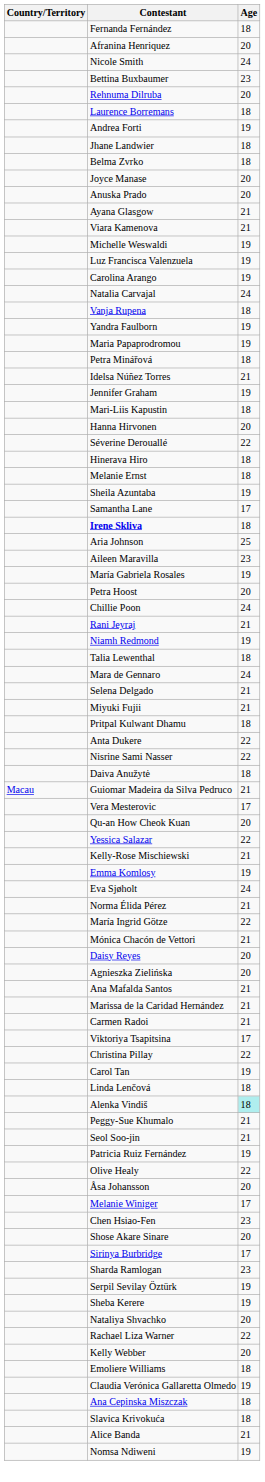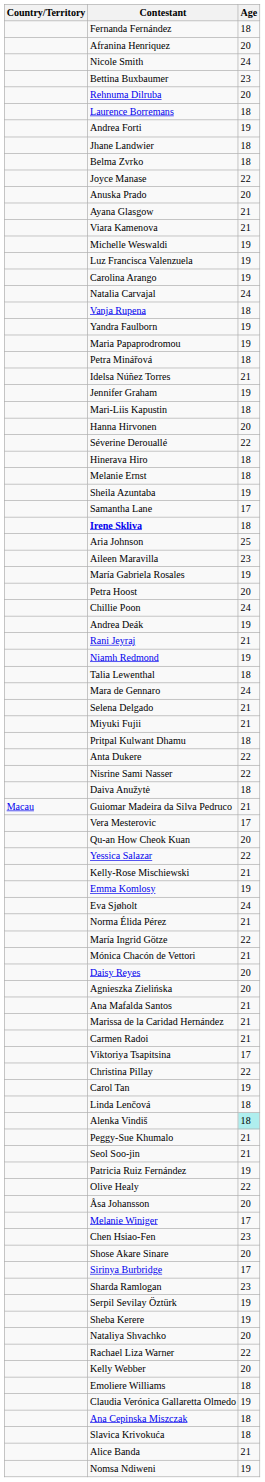Joyce Manase | Age: 20 -> 22
+ row: Andrea Deák | 19
